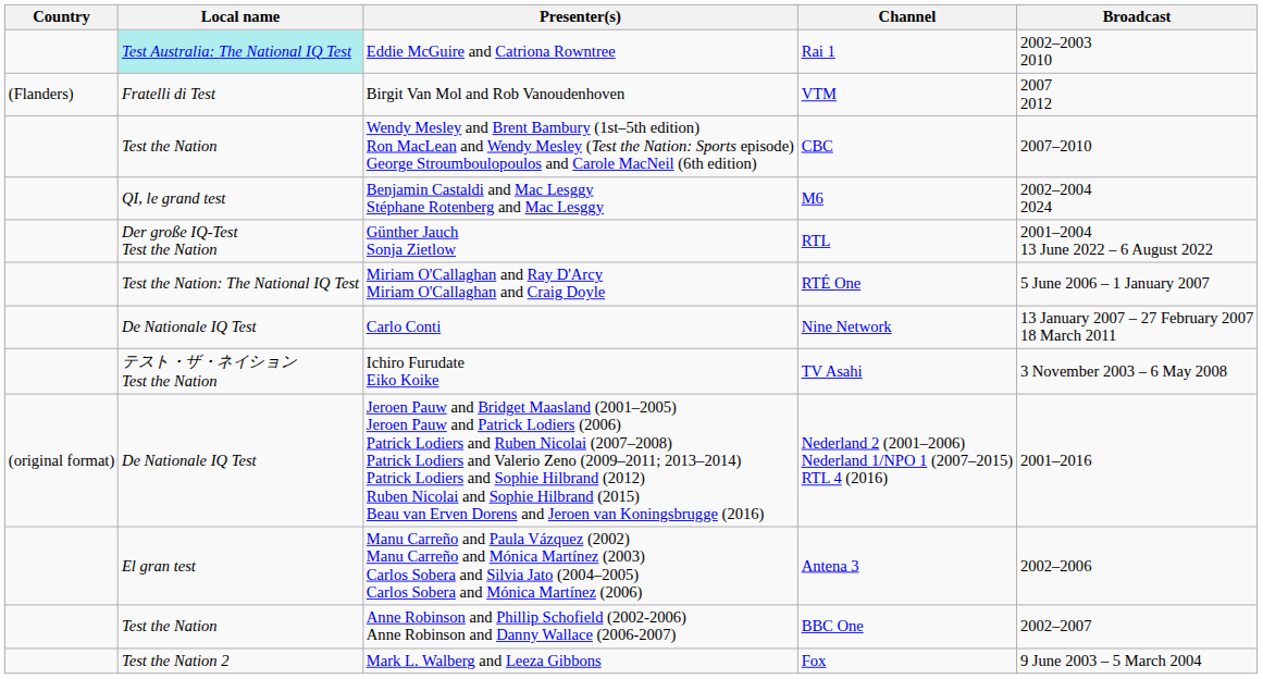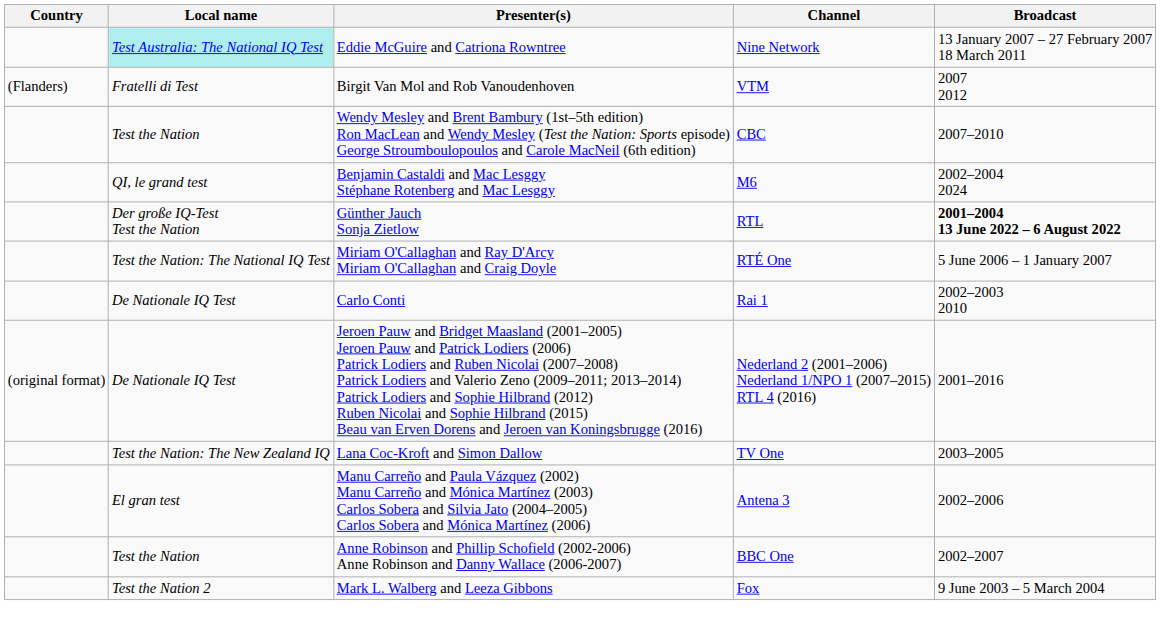Eddie McGuire and Catriona Rowntree | Channel: Rai 1 -> Nine Network
Eddie McGuire and Catriona Rowntree | Broadcast: 2002–2003 2010 -> 13 January 2007 – 27 February 2007 18 March 2011
Günther Jauch Sonja Zietlow | Broadcast: normal -> bold
Carlo Conti | Channel: Nine Network -> Rai 1
Carlo Conti | Broadcast: 13 January 2007 – 27 February 2007 18 March 2011 -> 2002–2003 2010
- row: テスト・ザ・ネイション Test the Nation | Ichiro Furudate Eiko Koike | TV Asahi | 3 November 2003 – 6 May 2008
+ row: Test the Nation: The New Zealand IQ | Lana Coc-Kroft and Simon Dallow | TV One | 2003–2005
